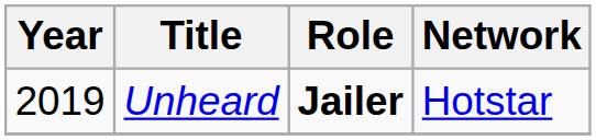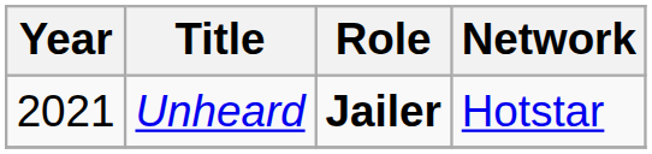Unheard | Year: 2019 -> 2021
